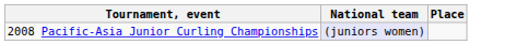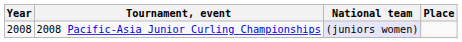+ column: Year | 2008
